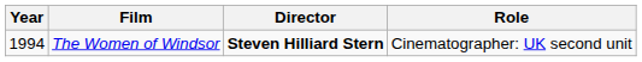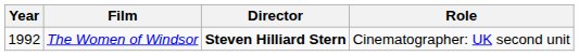The Women of Windsor | Year: 1994 -> 1992
